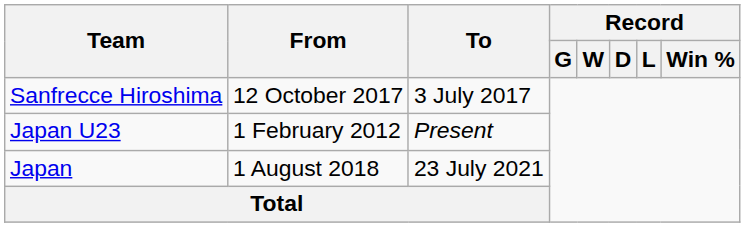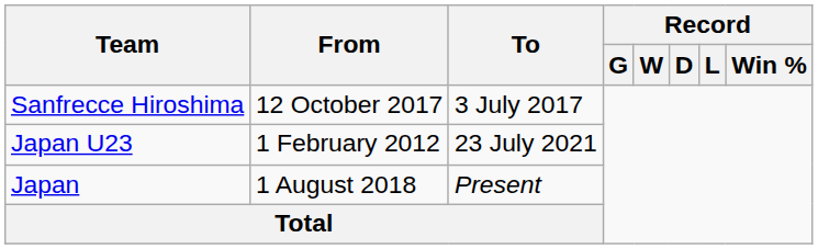Japan U23 | To: Present -> 23 July 2021
Japan | To: 23 July 2021 -> Present
